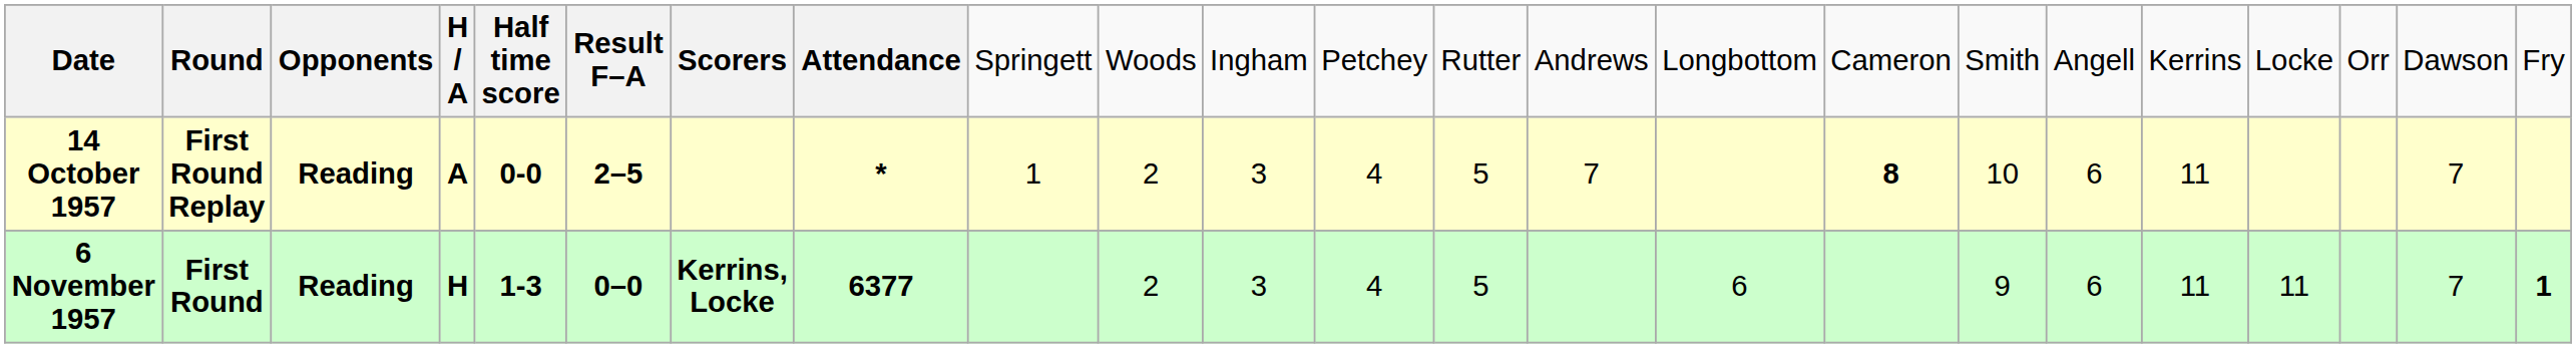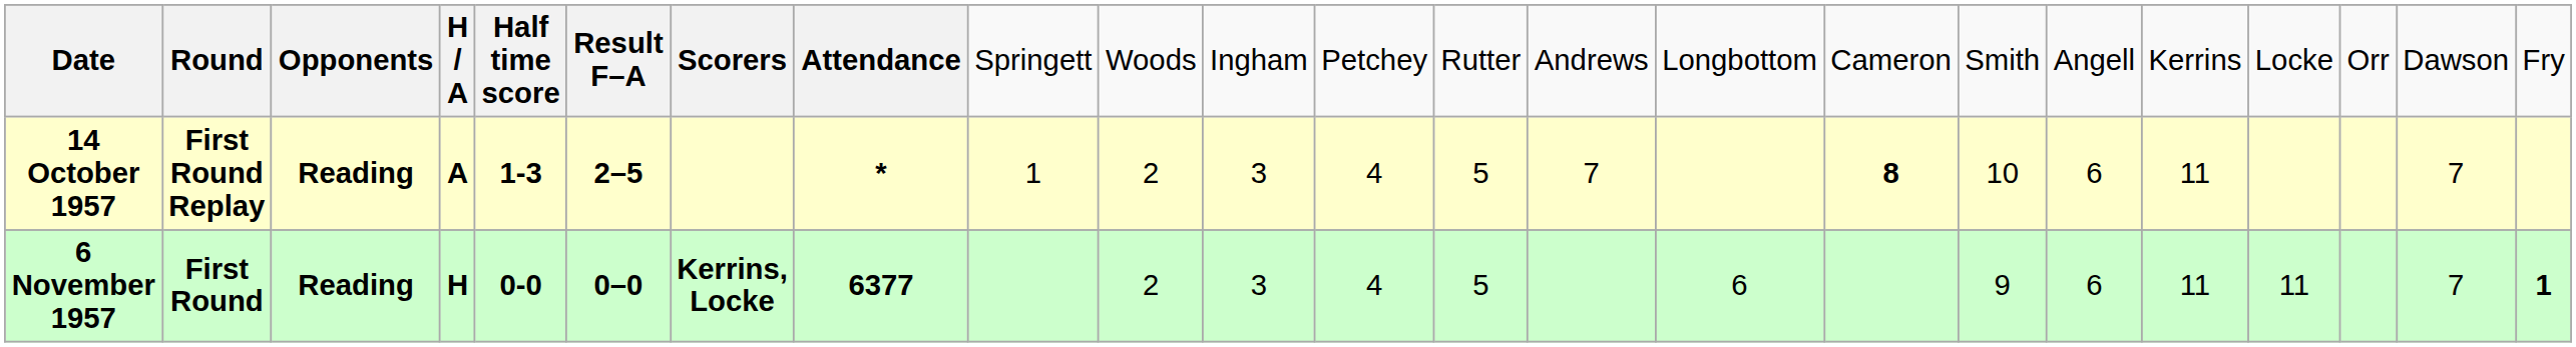14 October 1957 | column 5: 0-0 -> 1-3
6 November 1957 | column 5: 1-3 -> 0-0
